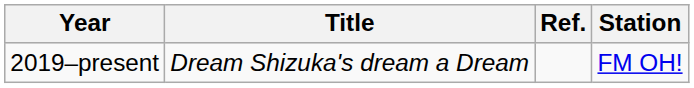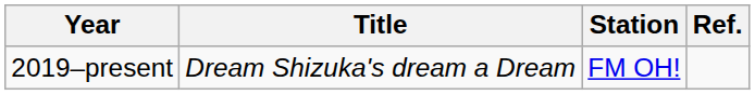columns swapped: Station <-> Ref.
